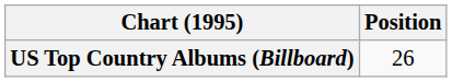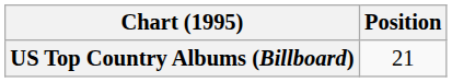US Top Country Albums (Billboard) | Position: 26 -> 21
